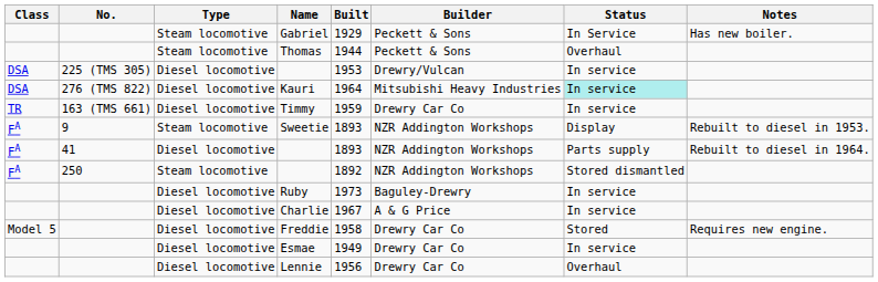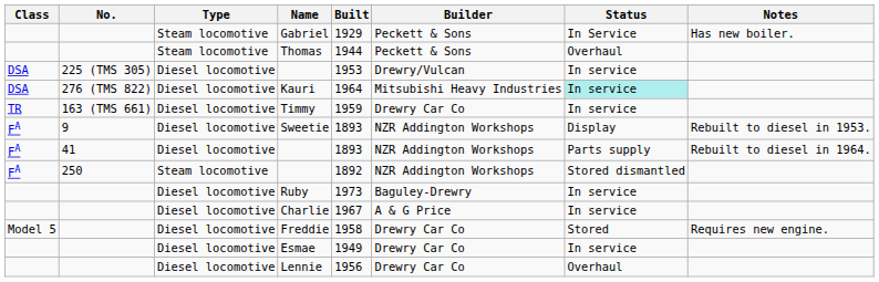Sweetie | Type: Steam locomotive -> Diesel locomotive
